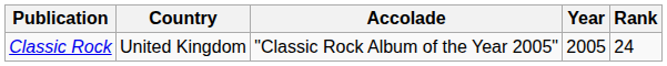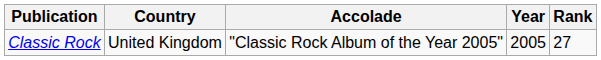Classic Rock | Rank: 24 -> 27
